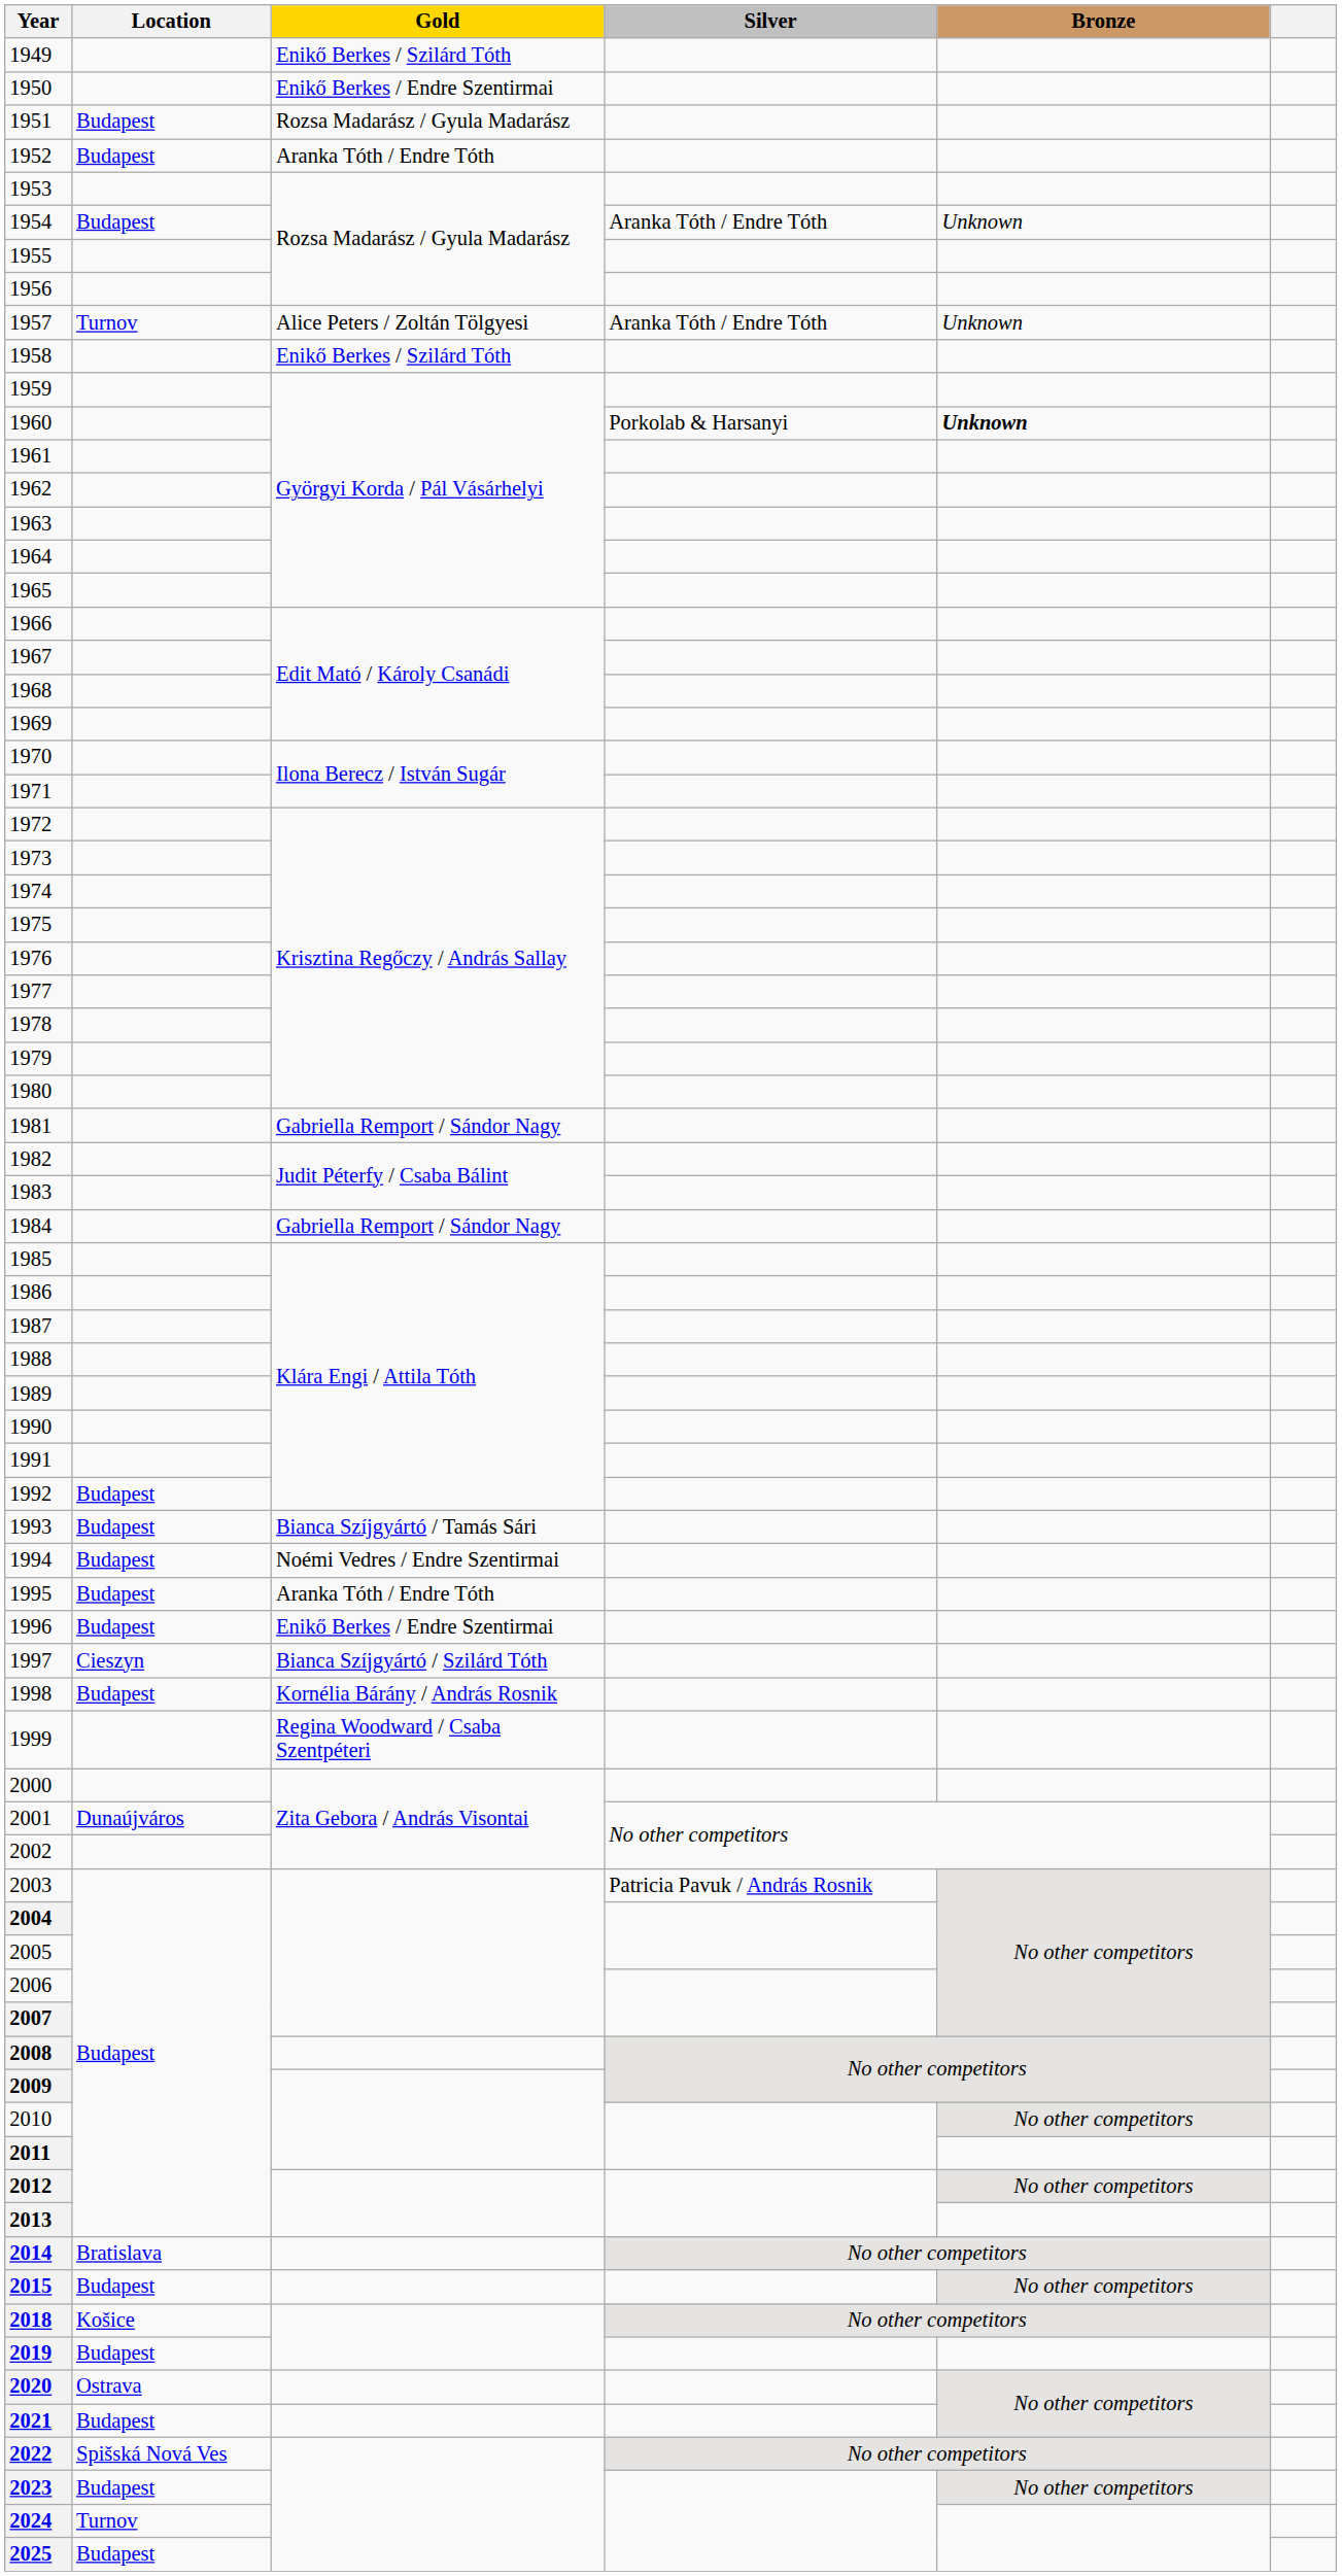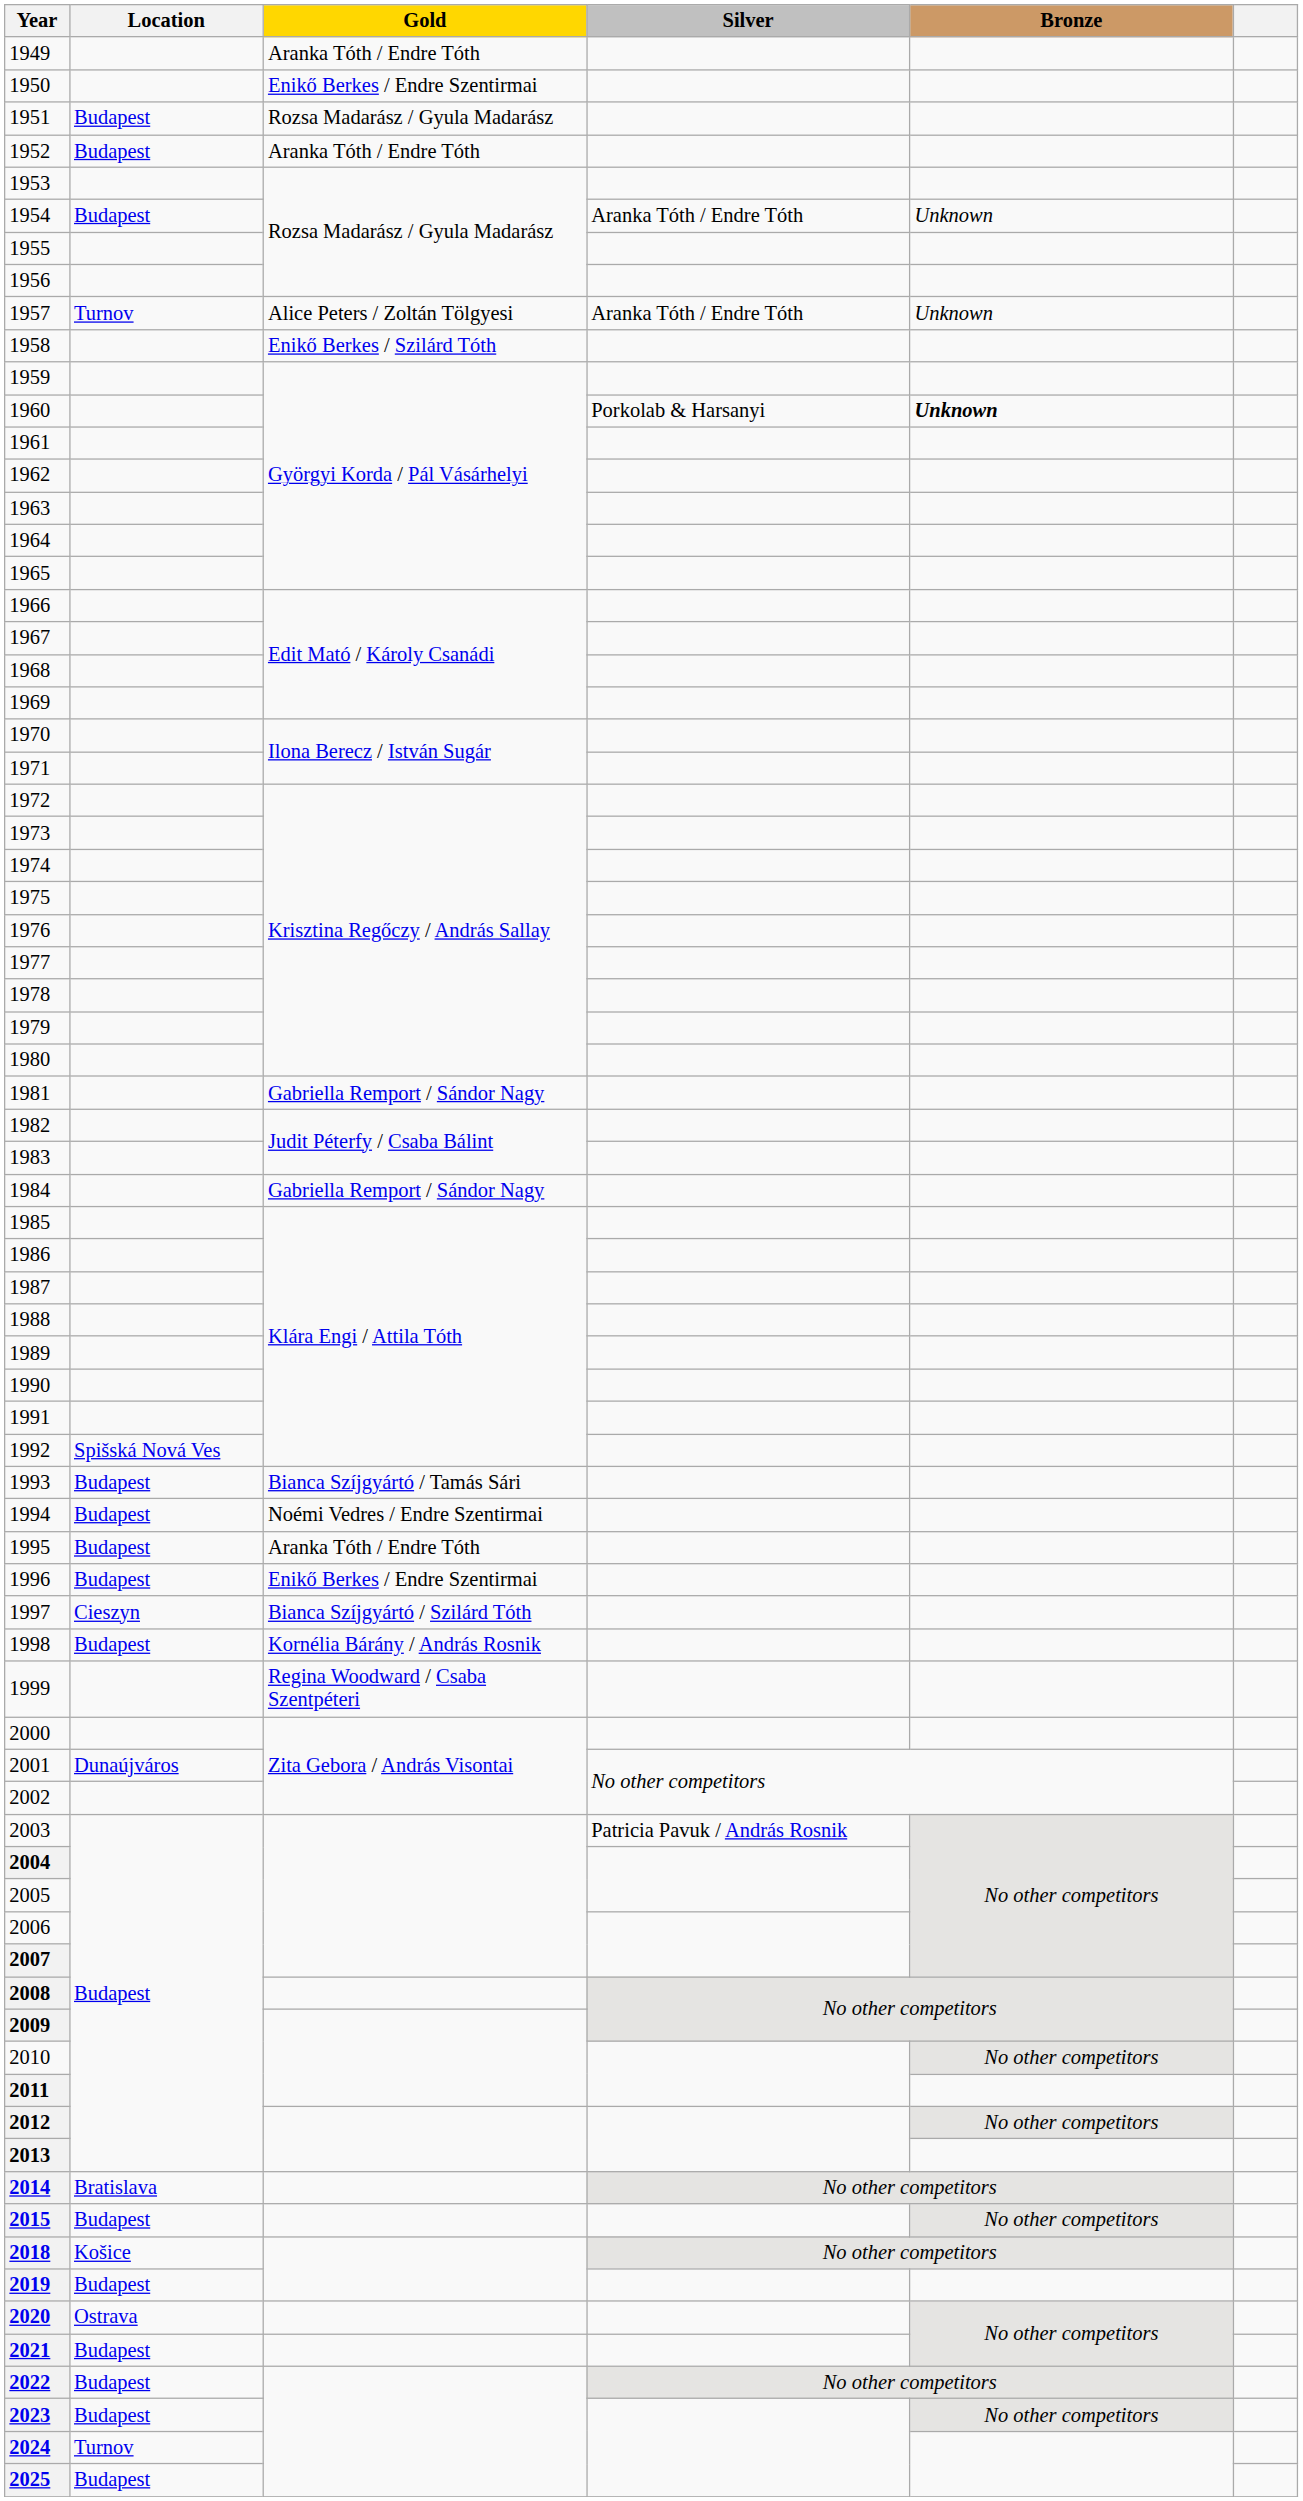1949 | Gold: Enikő Berkes / Szilárd Tóth -> Aranka Tóth / Endre Tóth
1992 | Location: Budapest -> Spišská Nová Ves
2022 | Location: Spišská Nová Ves -> Budapest
